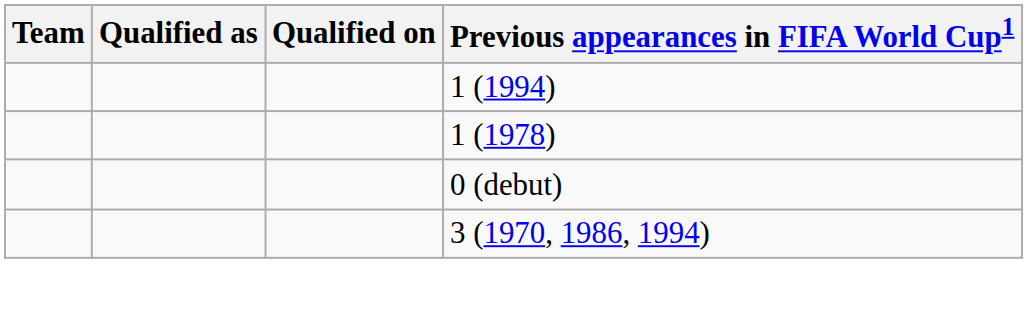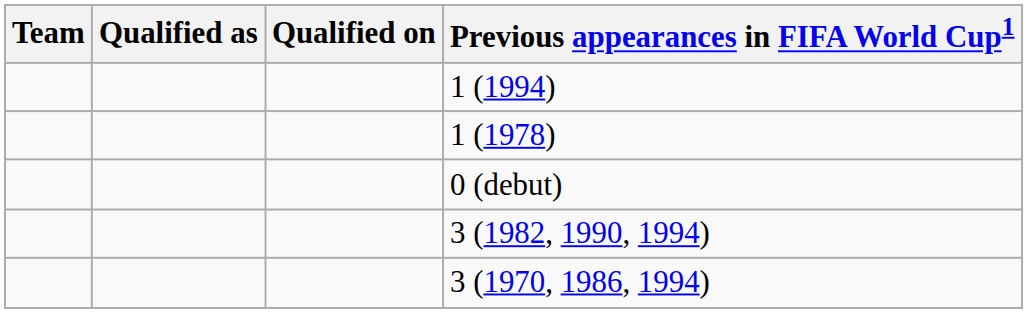+ row: 3 (1982, 1990, 1994)
